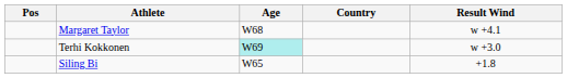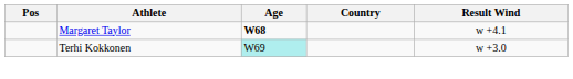Margaret Taylor | Age: normal -> bold
- row: Siling Bi | W65 | +1.8
